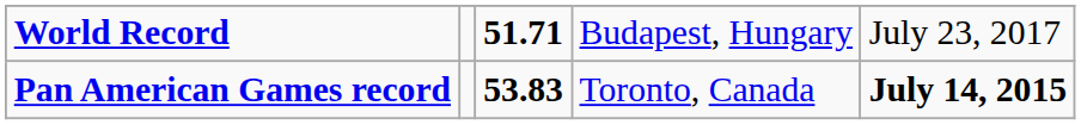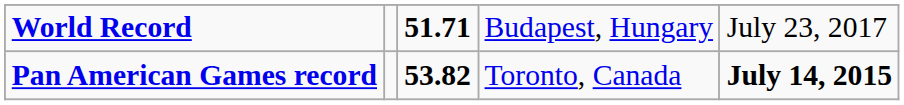Pan American Games record | column 3: 53.83 -> 53.82
